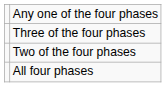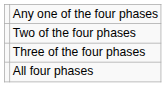rows swapped: Two of the four phases <-> Three of the four phases
